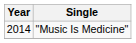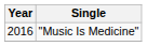"Music Is Medicine" | Year: 2014 -> 2016
